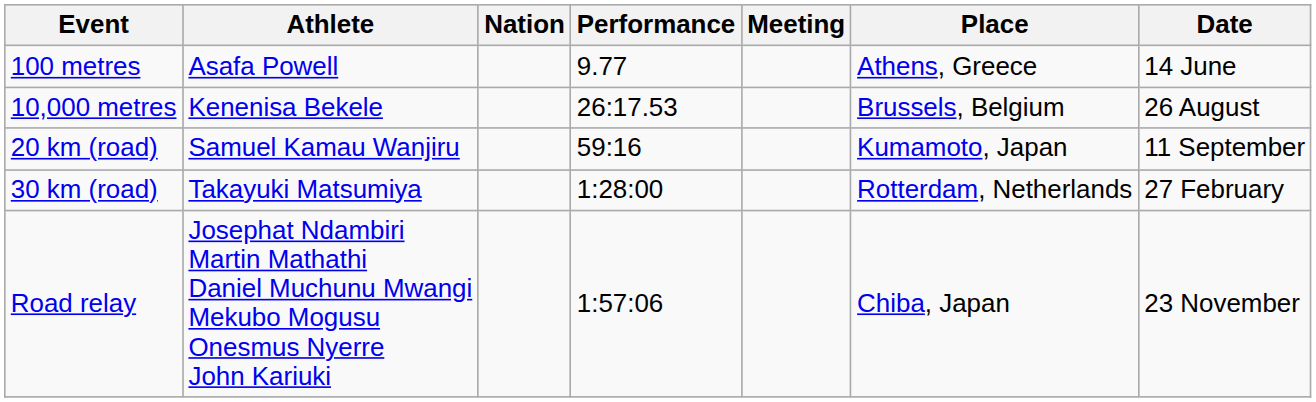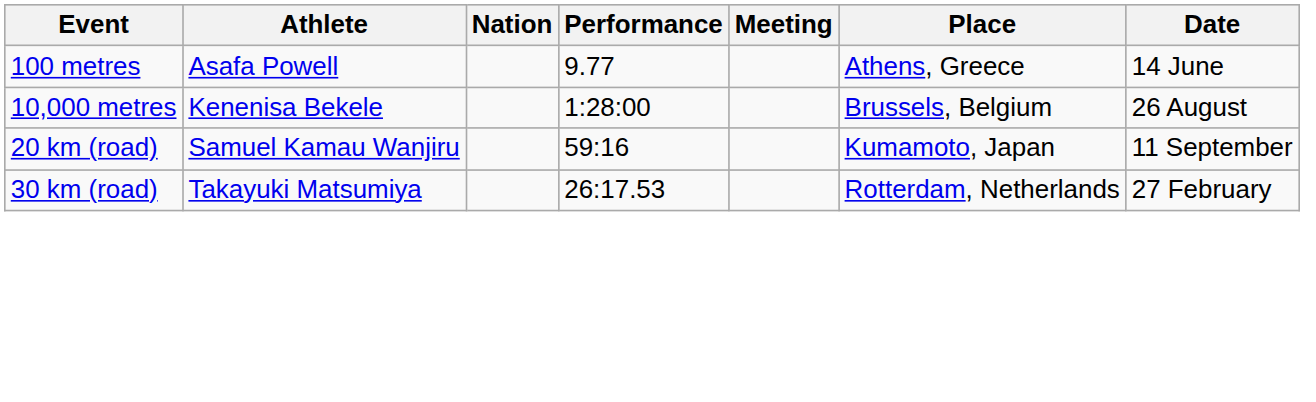10,000 metres | Performance: 26:17.53 -> 1:28:00
30 km (road) | Performance: 1:28:00 -> 26:17.53
- row: Road relay | Josephat Ndambiri Martin Mathathi Daniel Muchunu Mwangi Mekubo Mogusu Onesmus Nyerre John Kariuki | 1:57:06 | Chiba, Japan | 23 November
